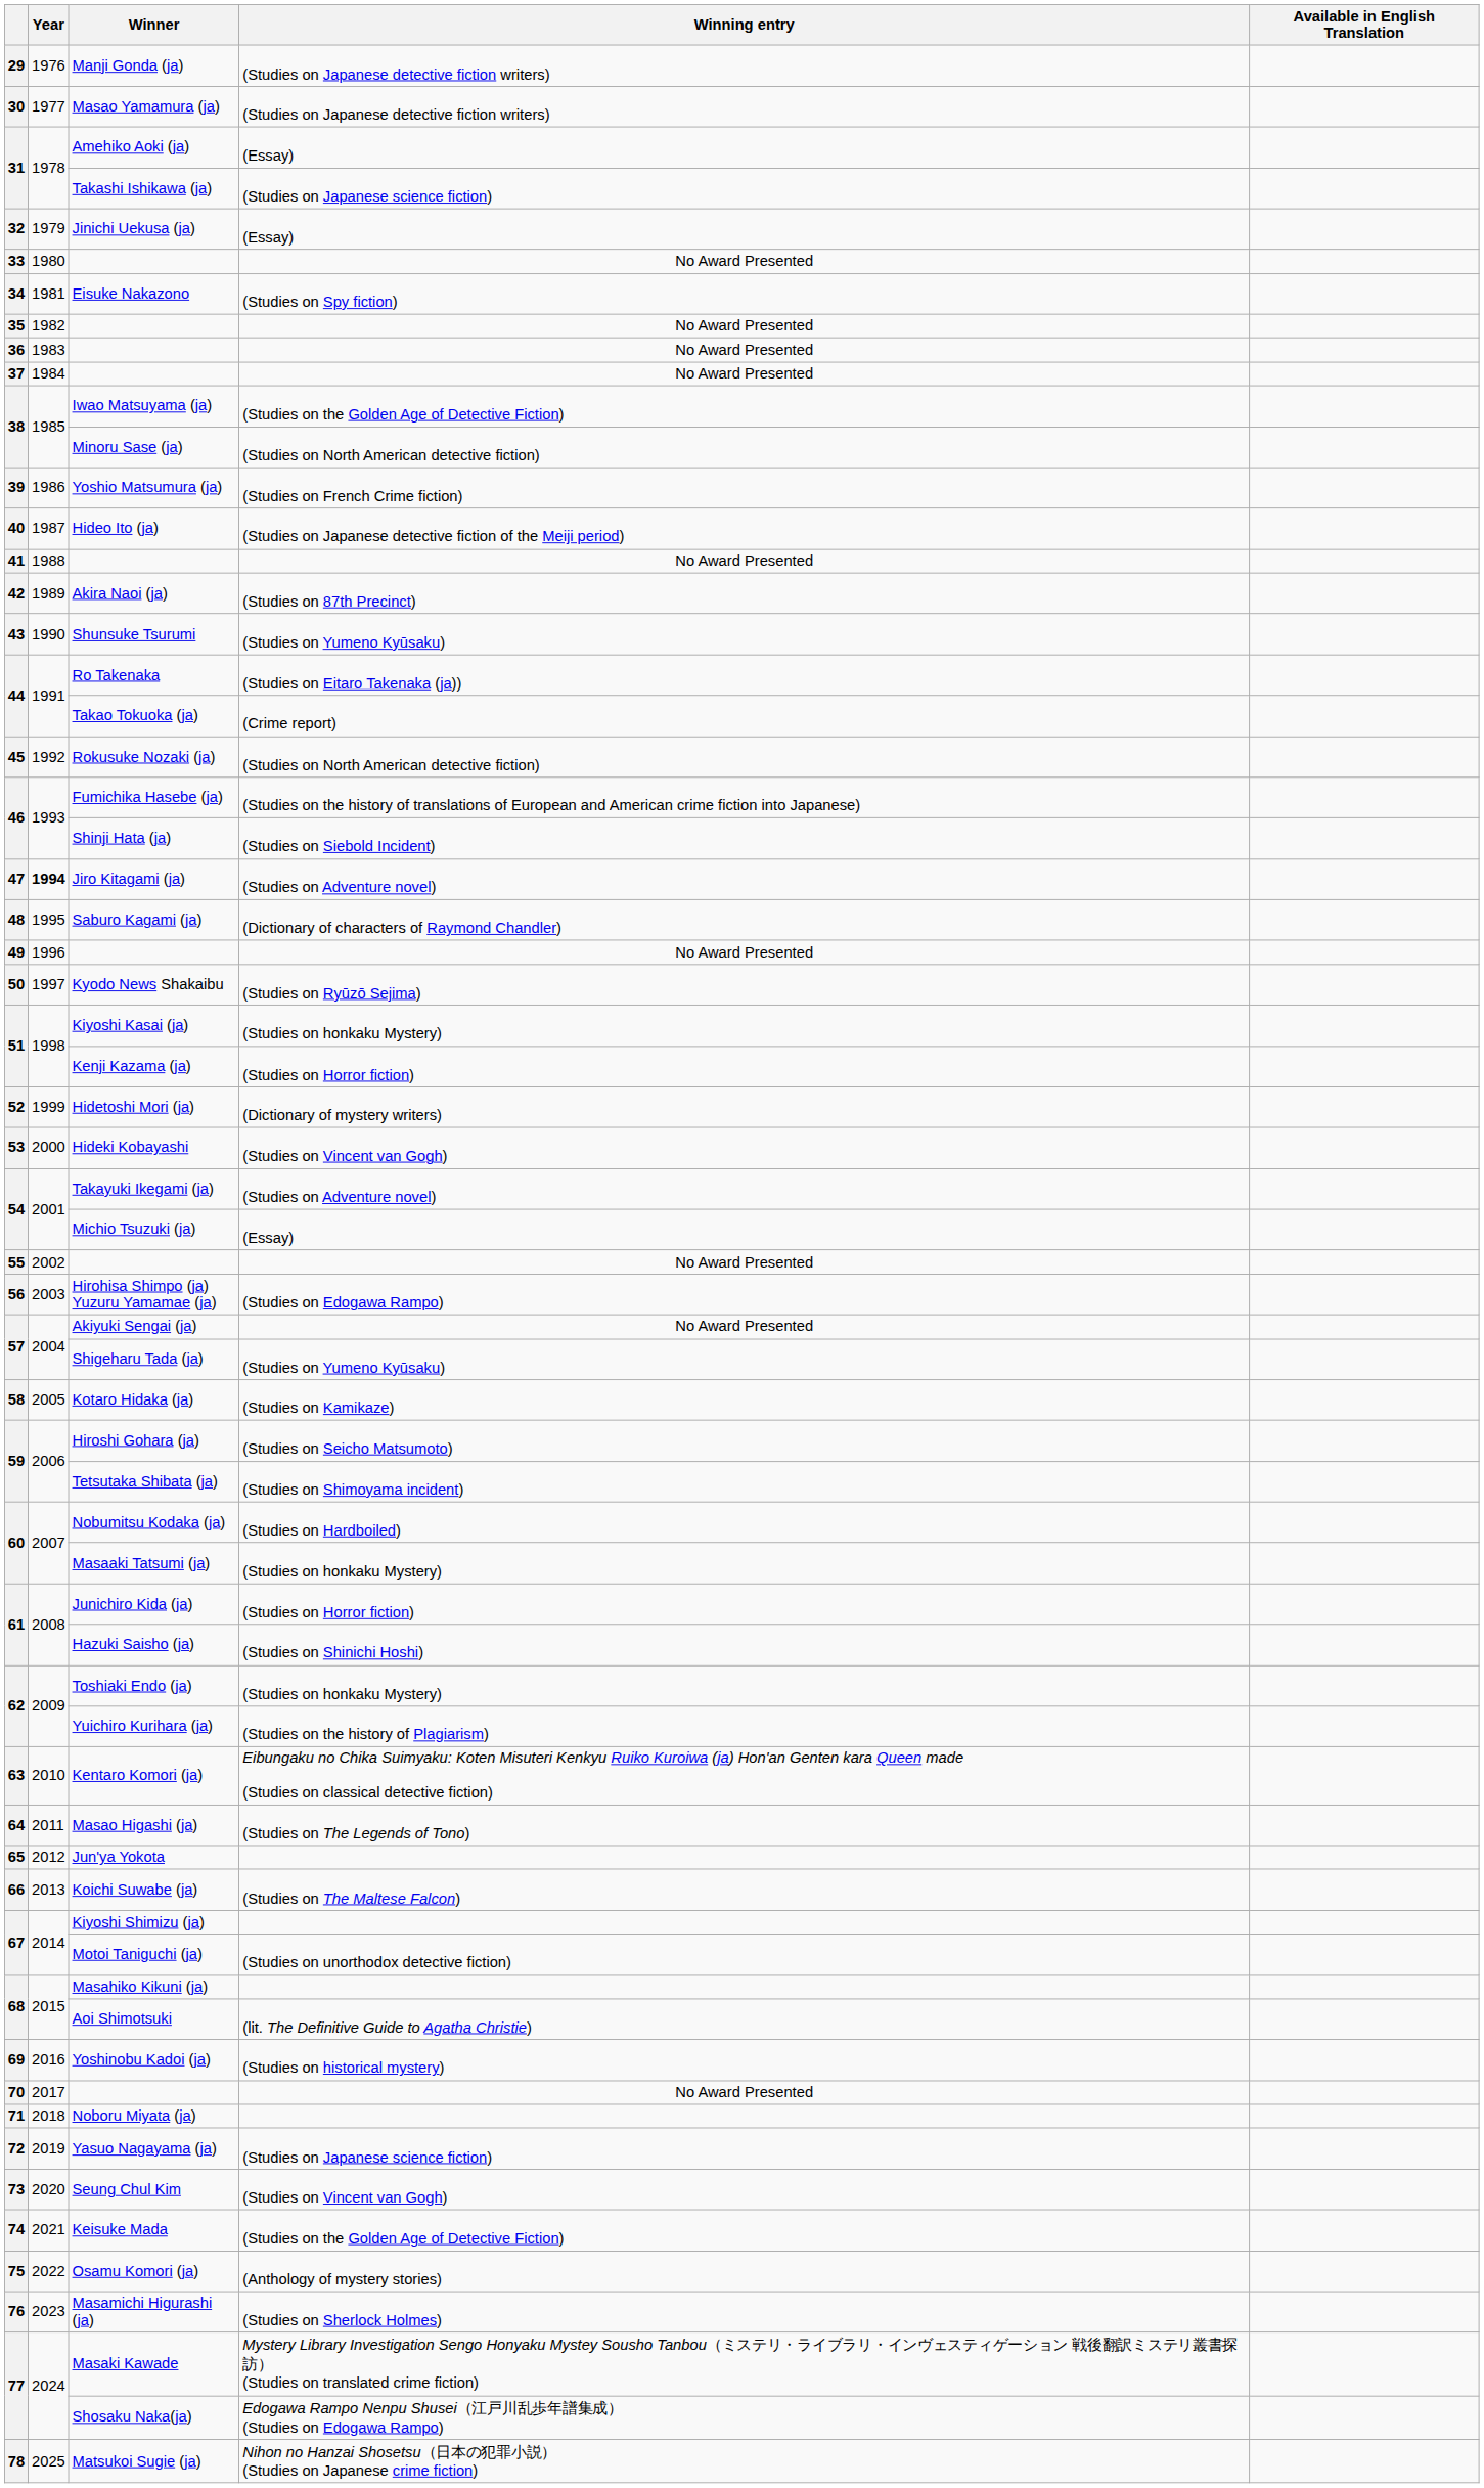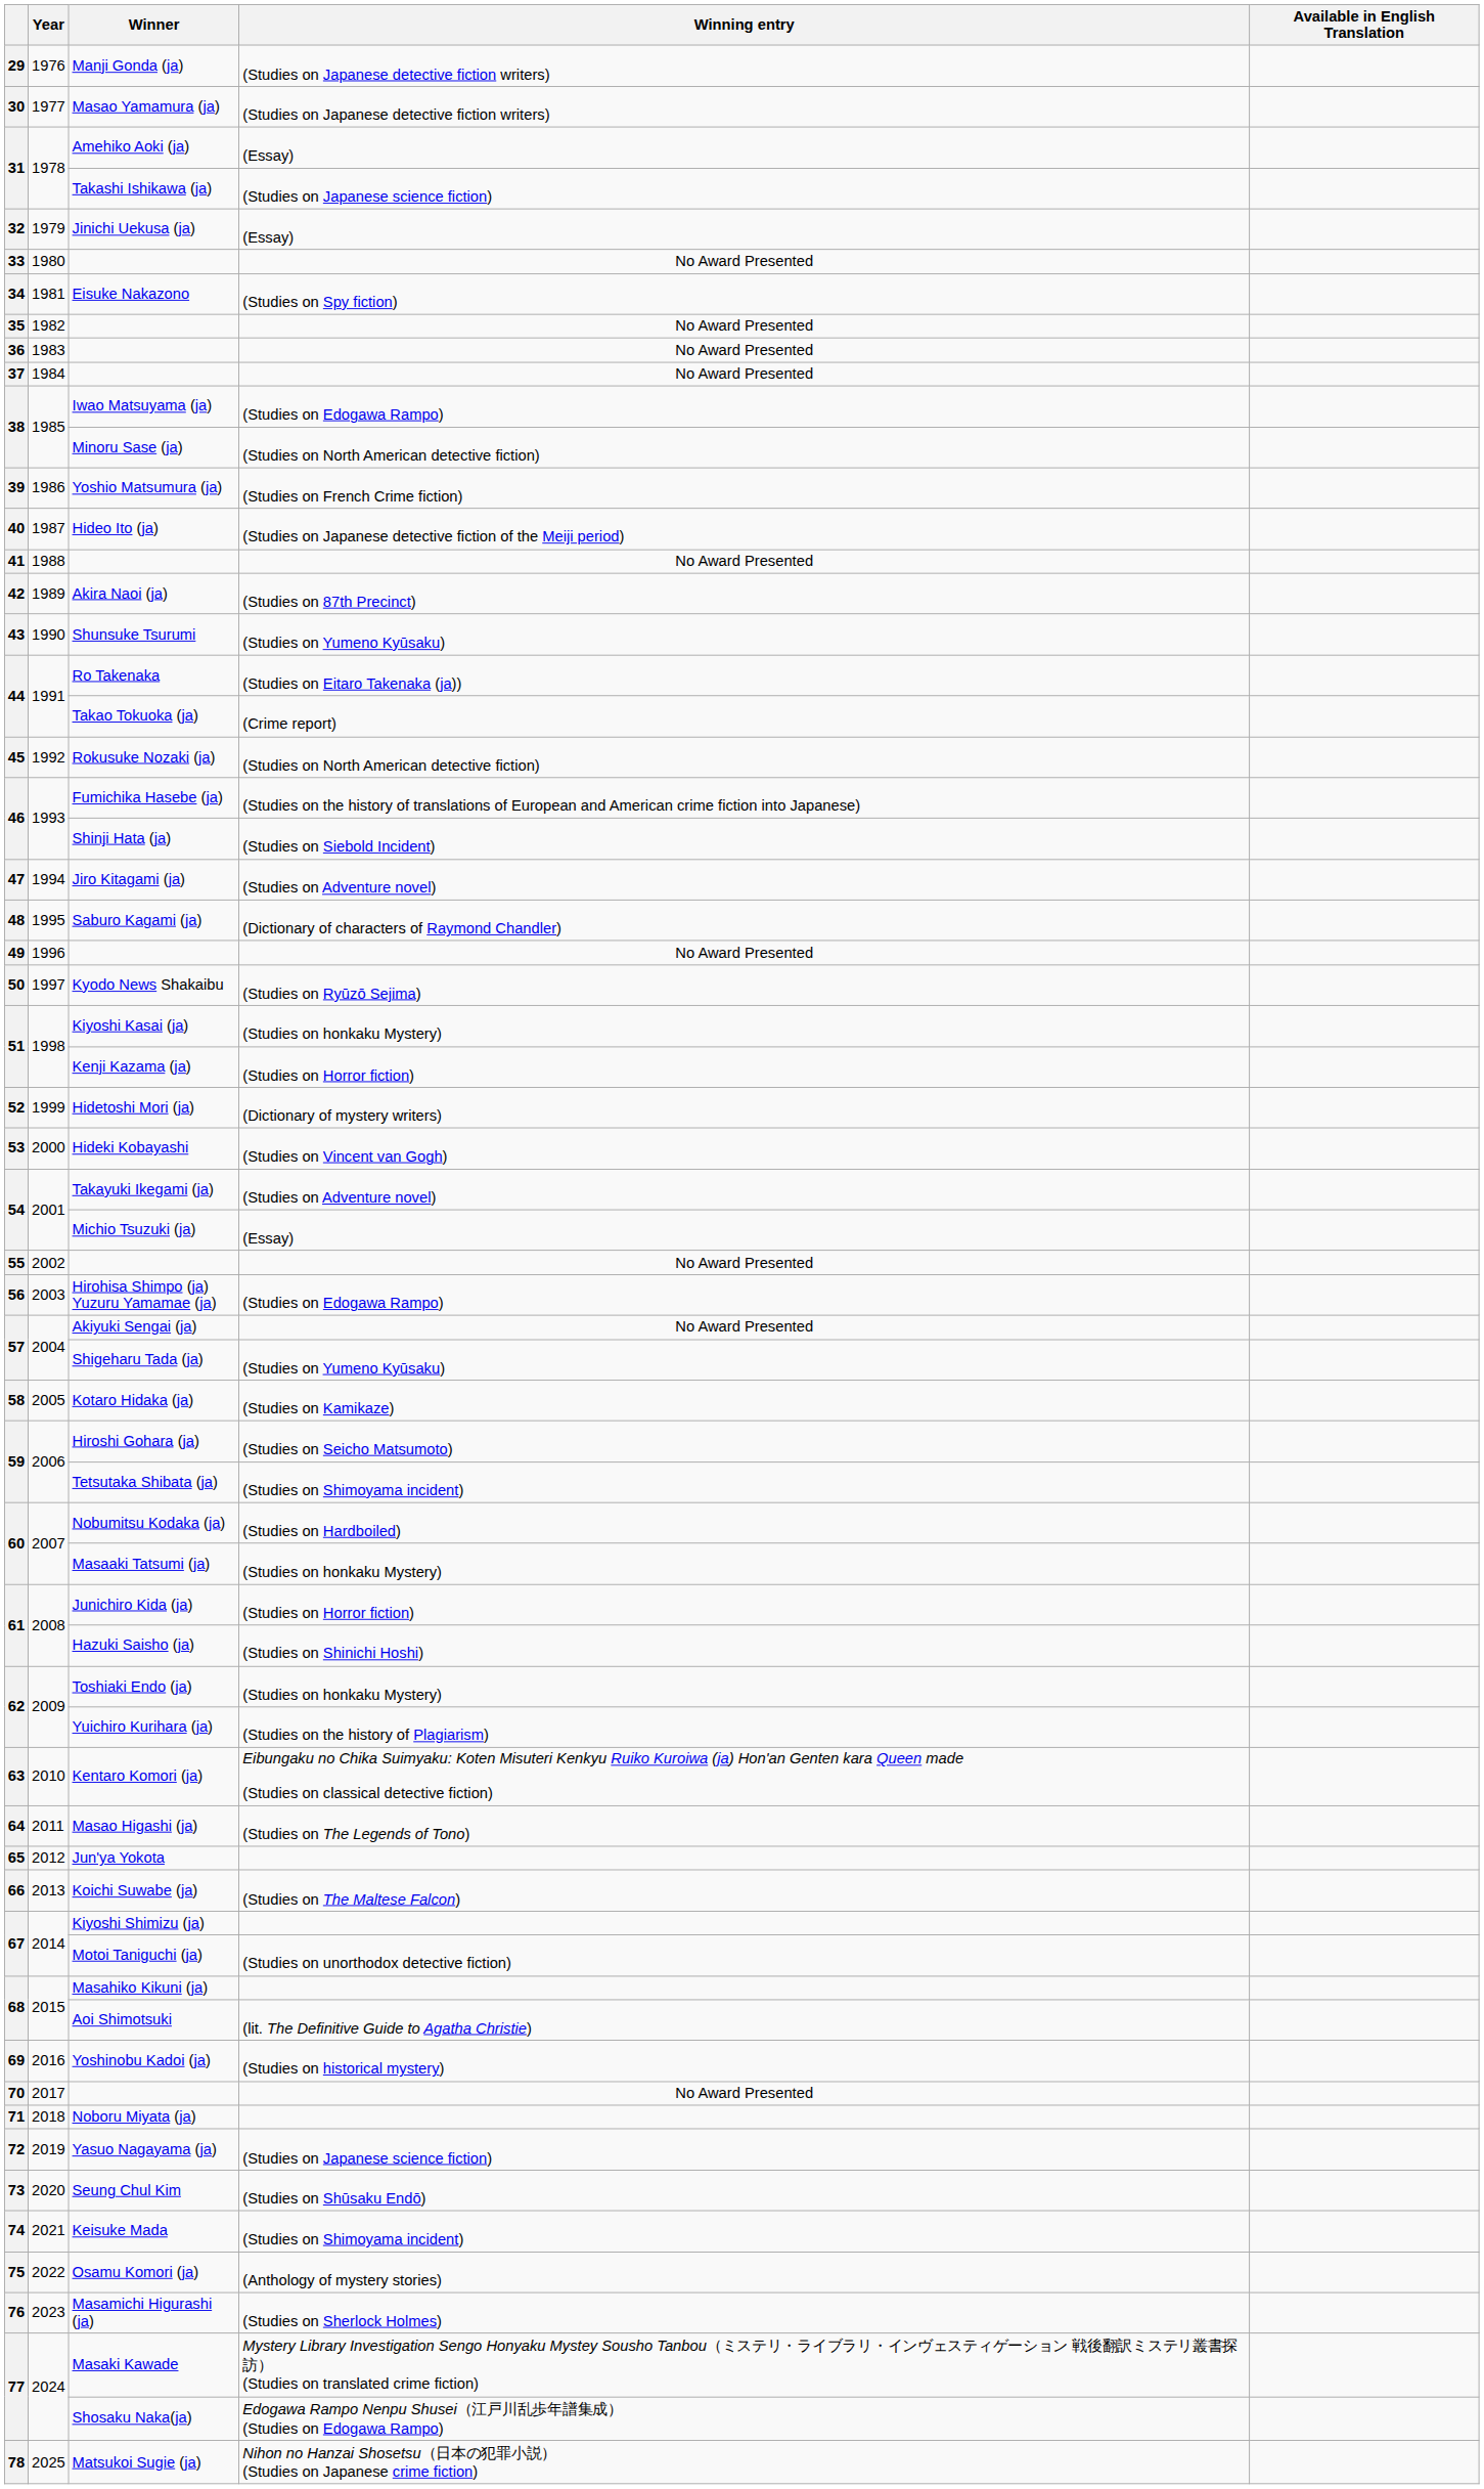Iwao Matsuyama (ja) | Winning entry: (Studies on the Golden Age of Detective Fiction) -> (Studies on Edogawa Rampo)
Jiro Kitagami (ja) | Year: bold -> normal
Seung Chul Kim | Winning entry: (Studies on Vincent van Gogh) -> (Studies on Shūsaku Endō)
Keisuke Mada | Winning entry: (Studies on the Golden Age of Detective Fiction) -> (Studies on Shimoyama incident)
